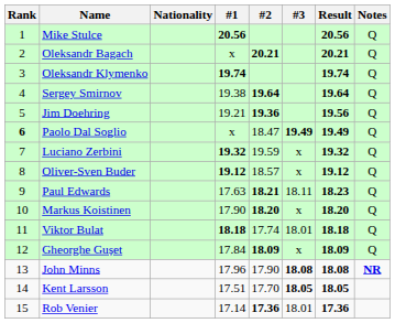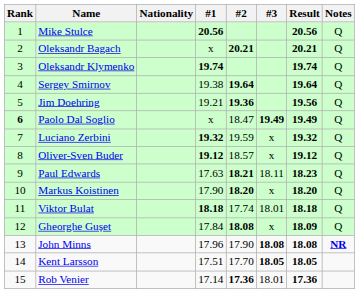Gheorghe Gușet | #2: 18.09 -> 18.08
